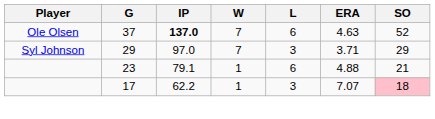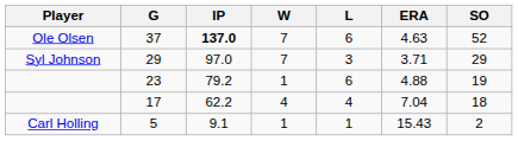23 | IP: 79.1 -> 79.2
23 | SO: 21 -> 19
17 | W: 1 -> 4
17 | L: 3 -> 4
17 | ERA: 7.07 -> 7.04
17 | SO: pink background -> no background
+ row: Carl Holling | 5 | 9.1 | 1 | 1 | 15.43 | 2
